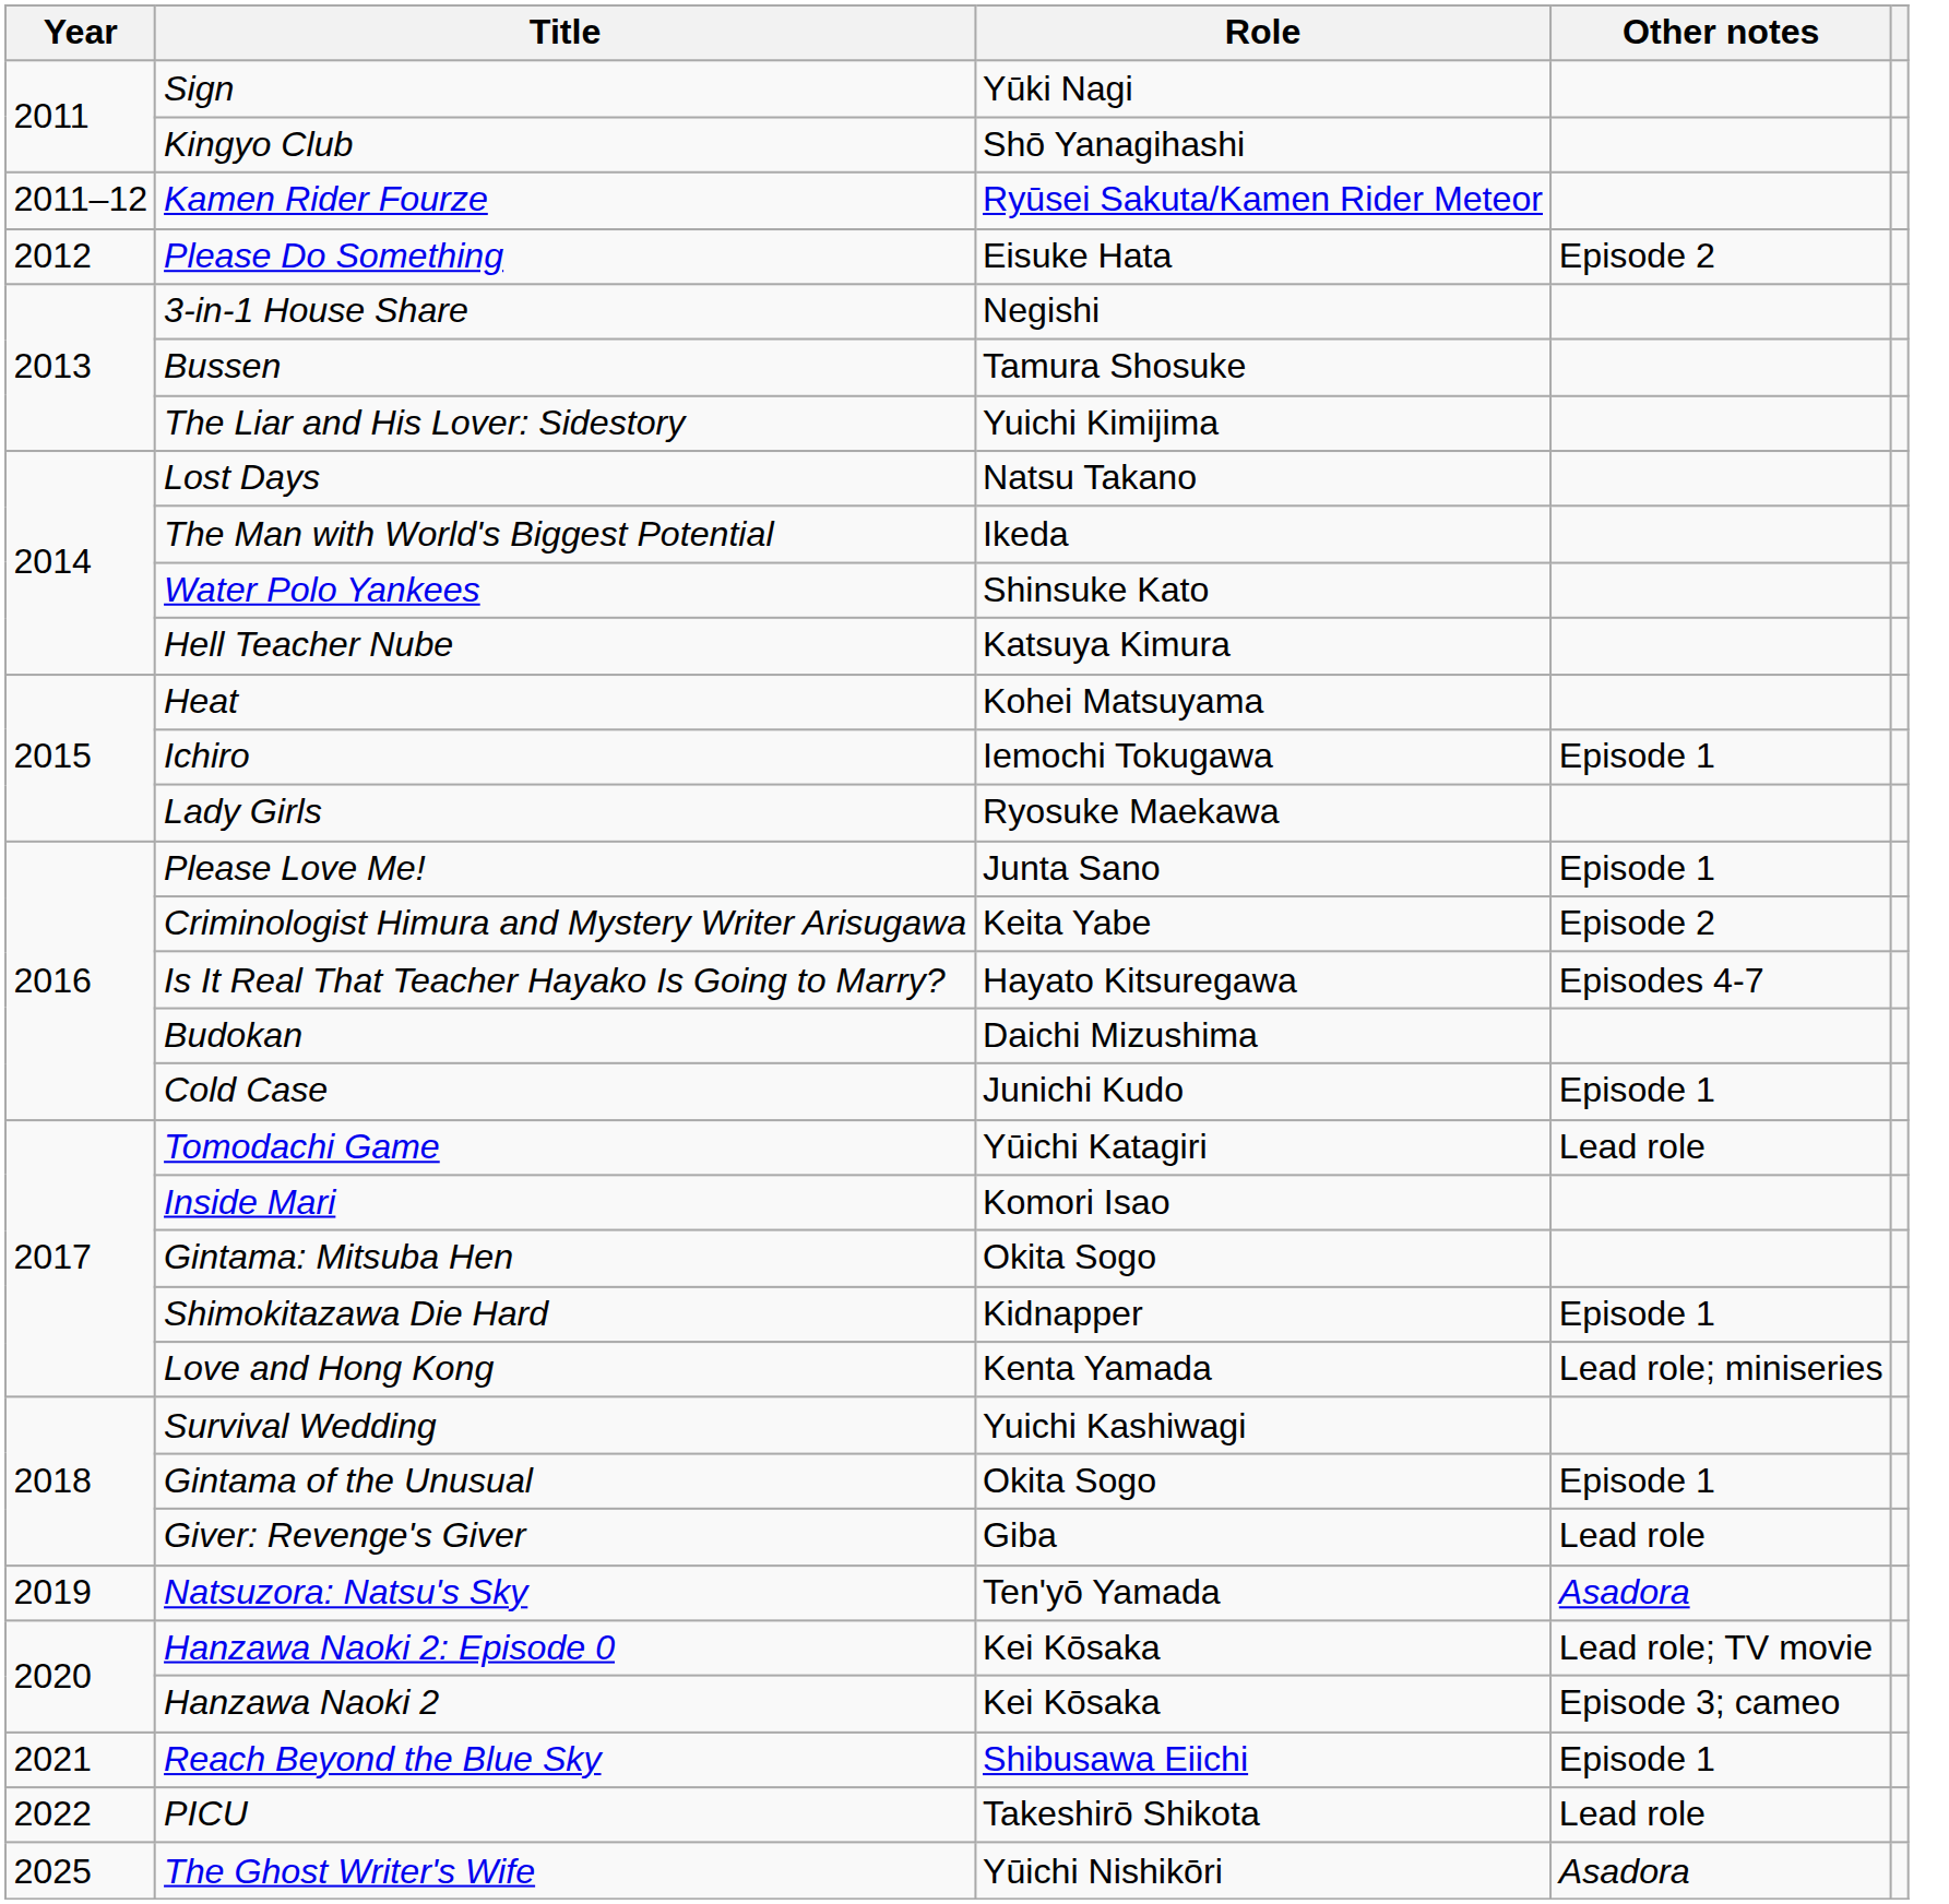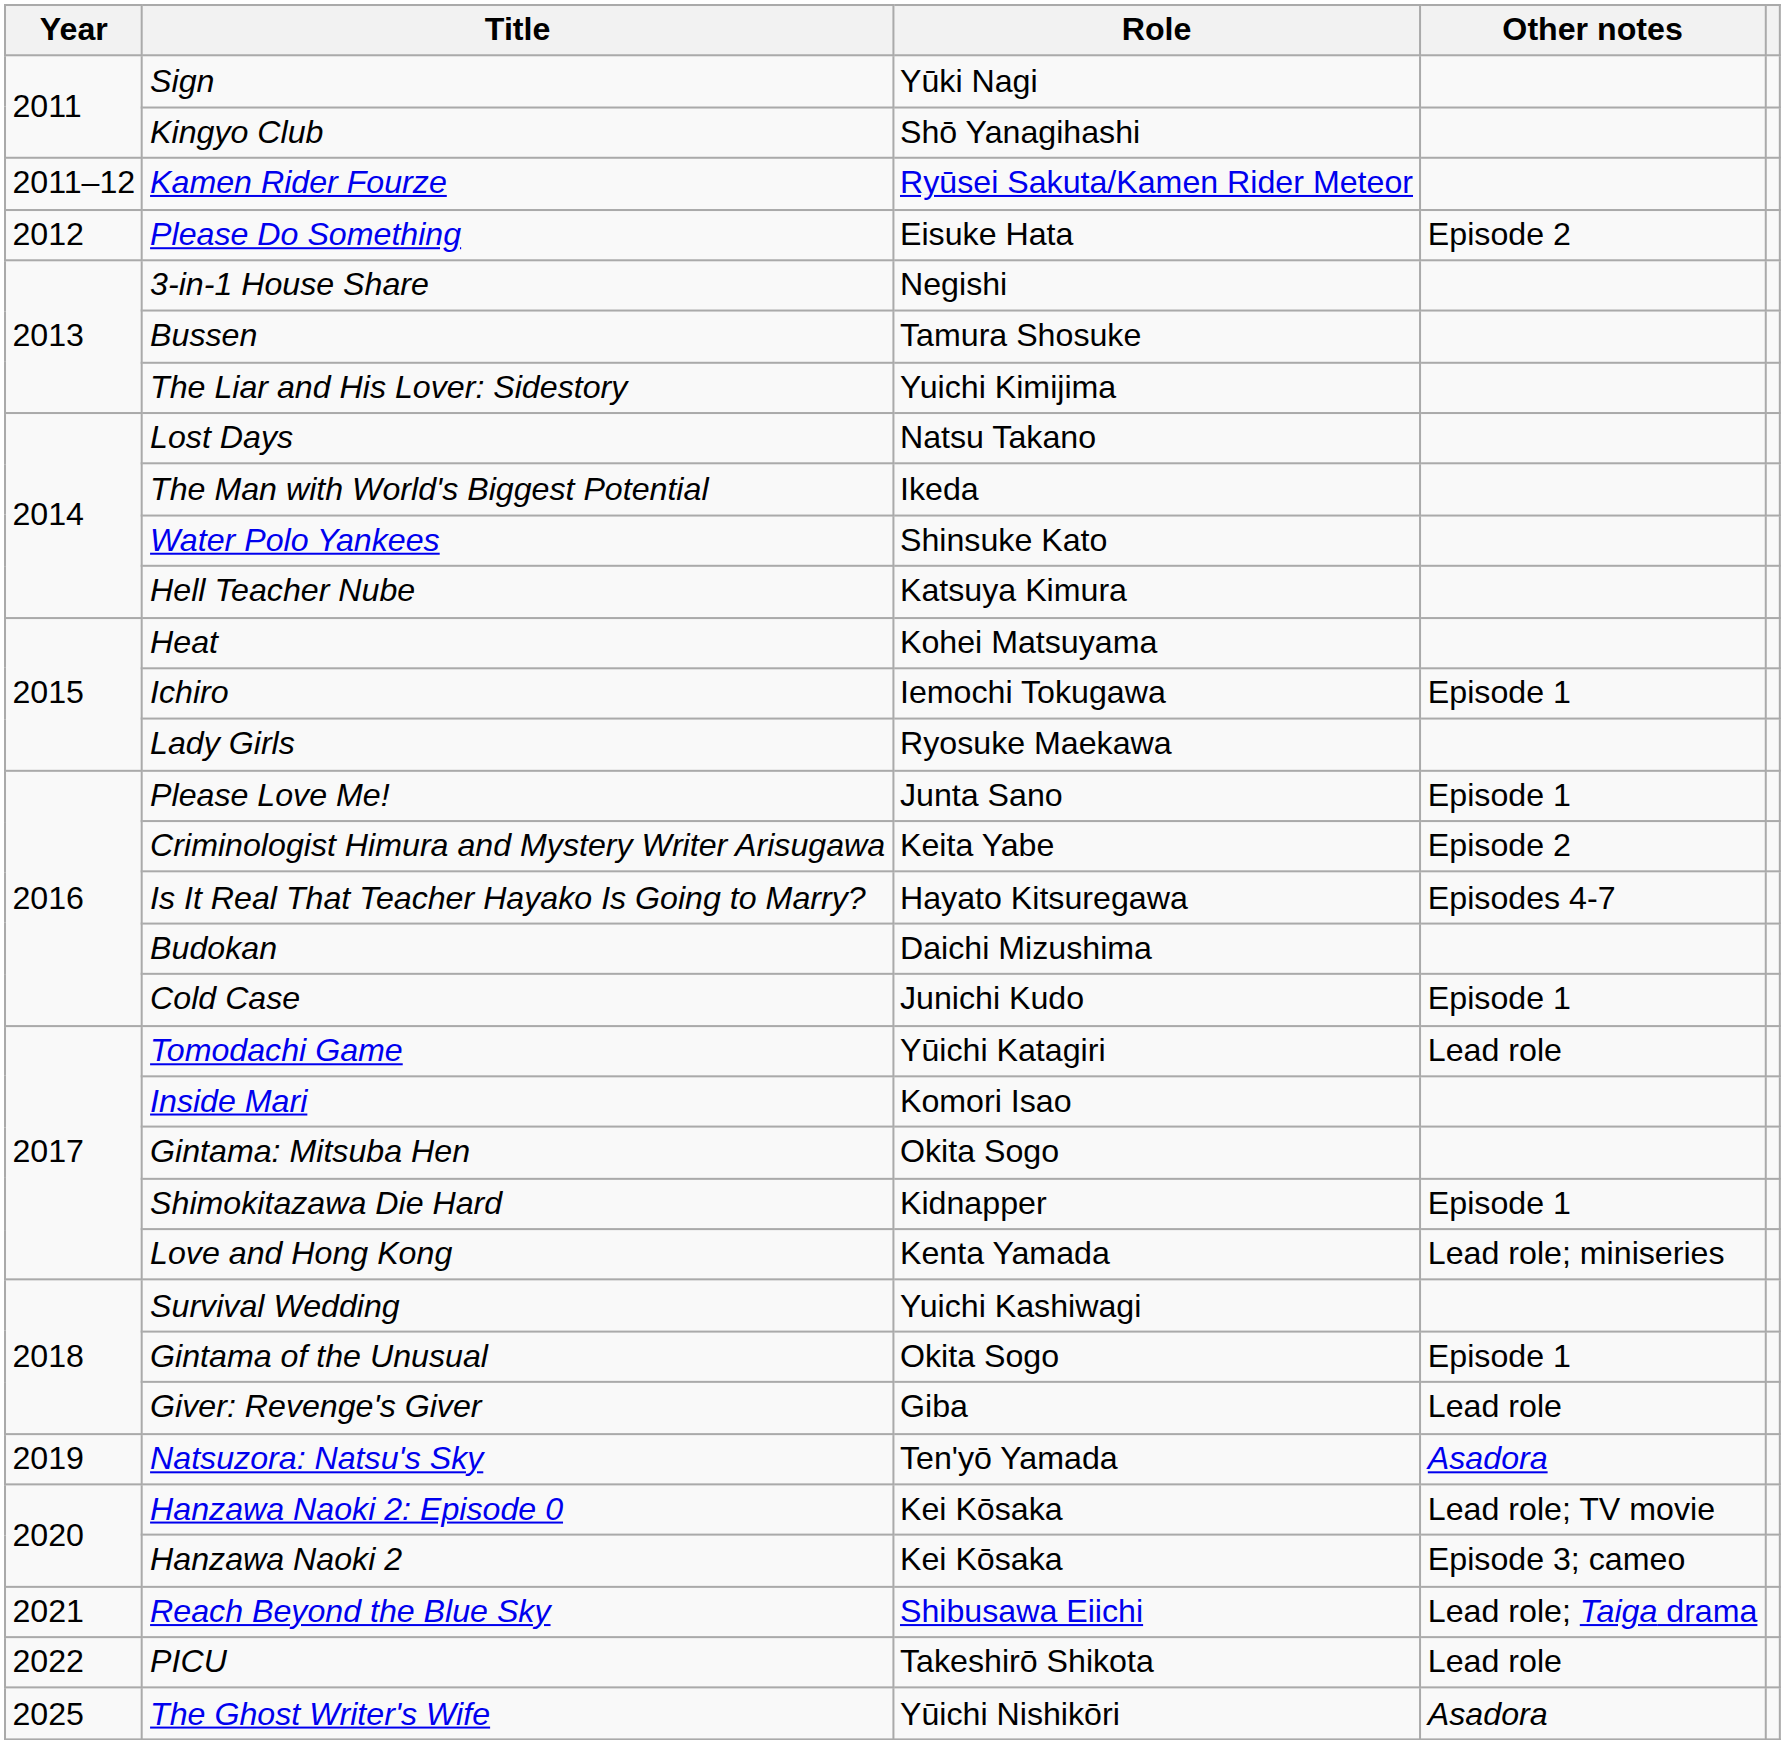Reach Beyond the Blue Sky | Other notes: Episode 1 -> Lead role; Taiga drama
